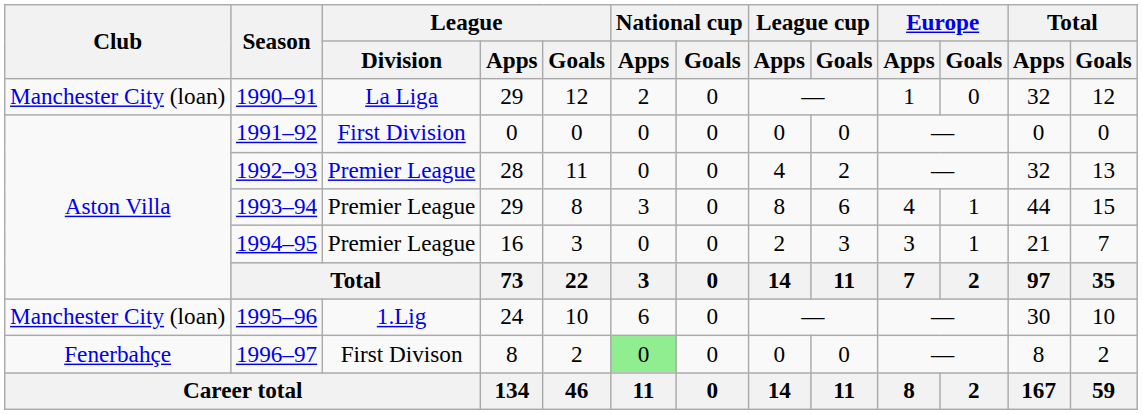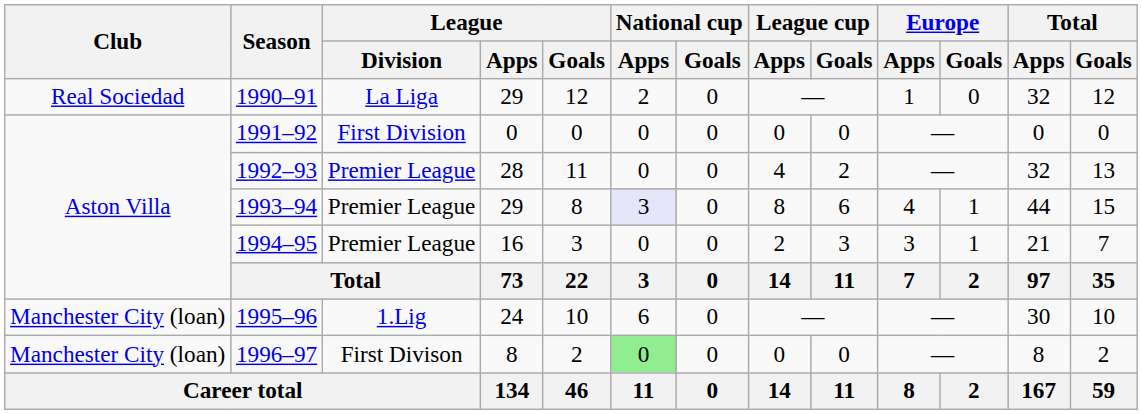1990–91 | Club: Manchester City (loan) -> Real Sociedad
1993–94 | National cup / Apps: no background -> lavender background
1996–97 | Club: Fenerbahçe -> Manchester City (loan)
